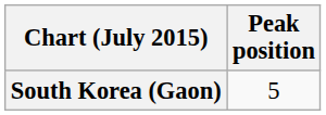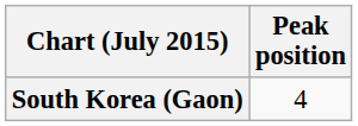South Korea (Gaon) | Peak position: 5 -> 4
